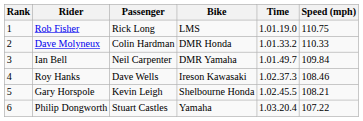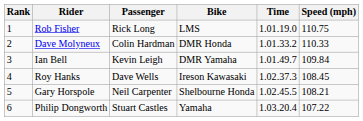Ian Bell | Passenger: Neil Carpenter -> Kevin Leigh
Roy Hanks | Speed (mph): 108.46 -> 108.45
Gary Horspole | Passenger: Kevin Leigh -> Neil Carpenter
